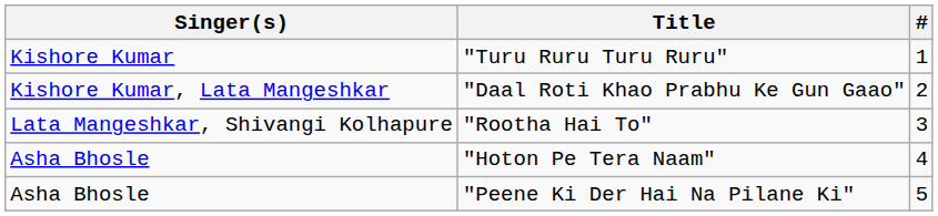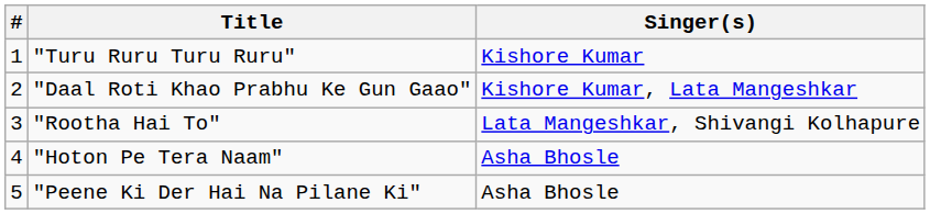columns swapped: # <-> Singer(s)
